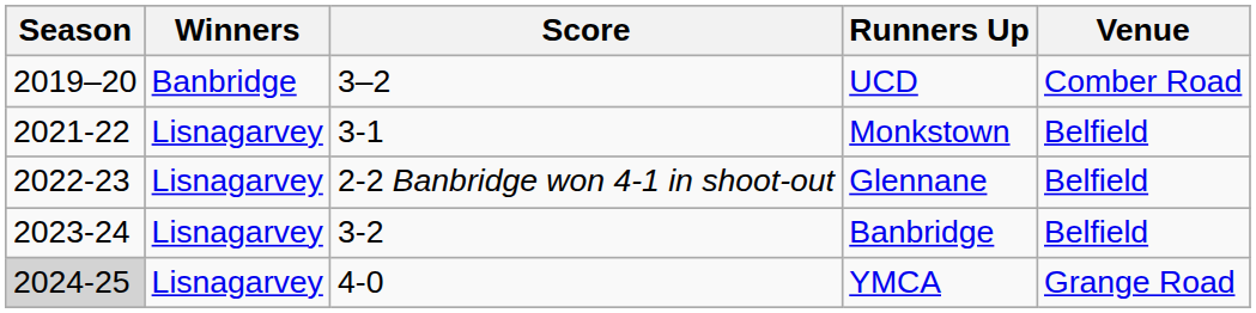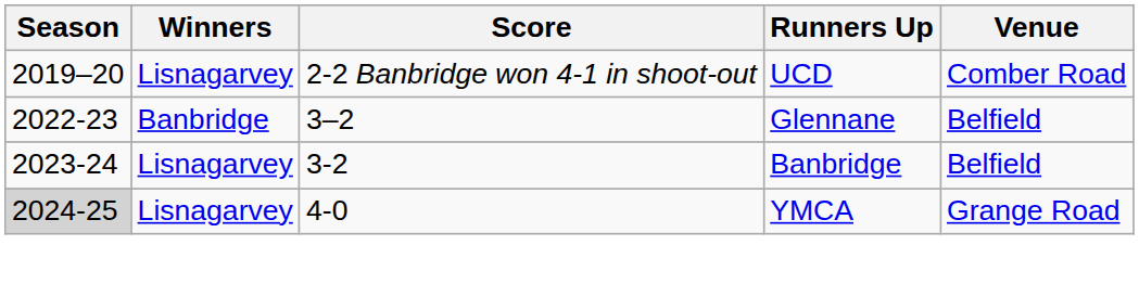UCD | Winners: Banbridge -> Lisnagarvey
UCD | Score: 3–2 -> 2-2 Banbridge won 4-1 in shoot-out
- row: 2021-22 | Lisnagarvey | 3-1 | Monkstown | Belfield
Glennane | Winners: Lisnagarvey -> Banbridge
Glennane | Score: 2-2 Banbridge won 4-1 in shoot-out -> 3–2
